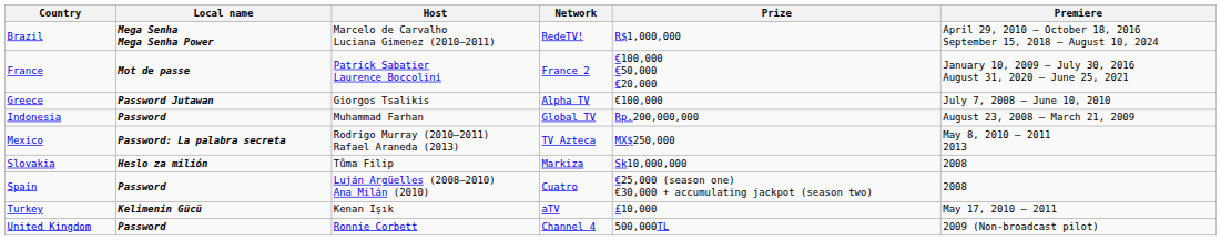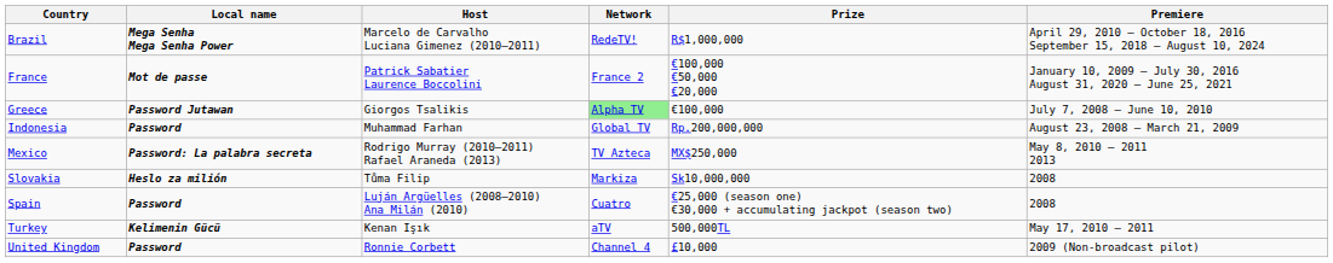Greece | Network: no background -> lightgreen background
Turkey | Prize: £10,000 -> 500,000TL
United Kingdom | Prize: 500,000TL -> £10,000
